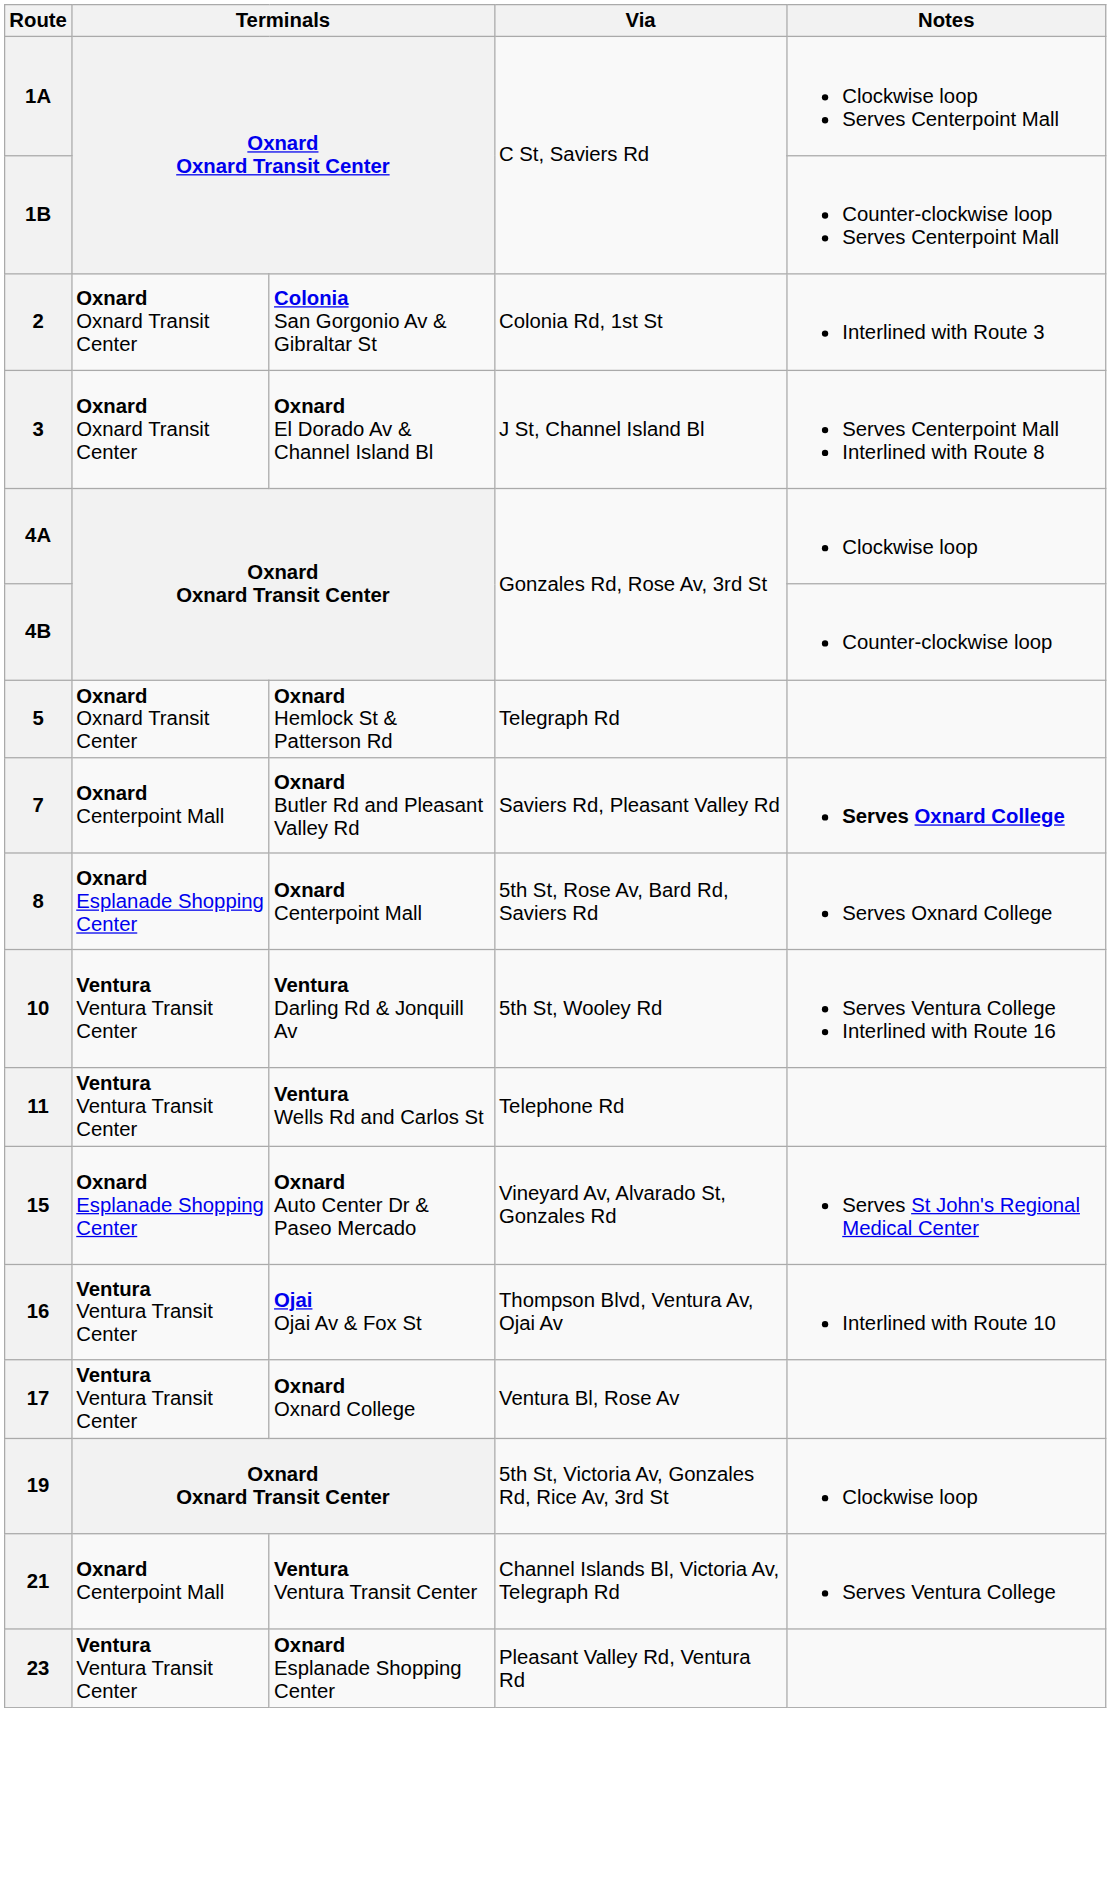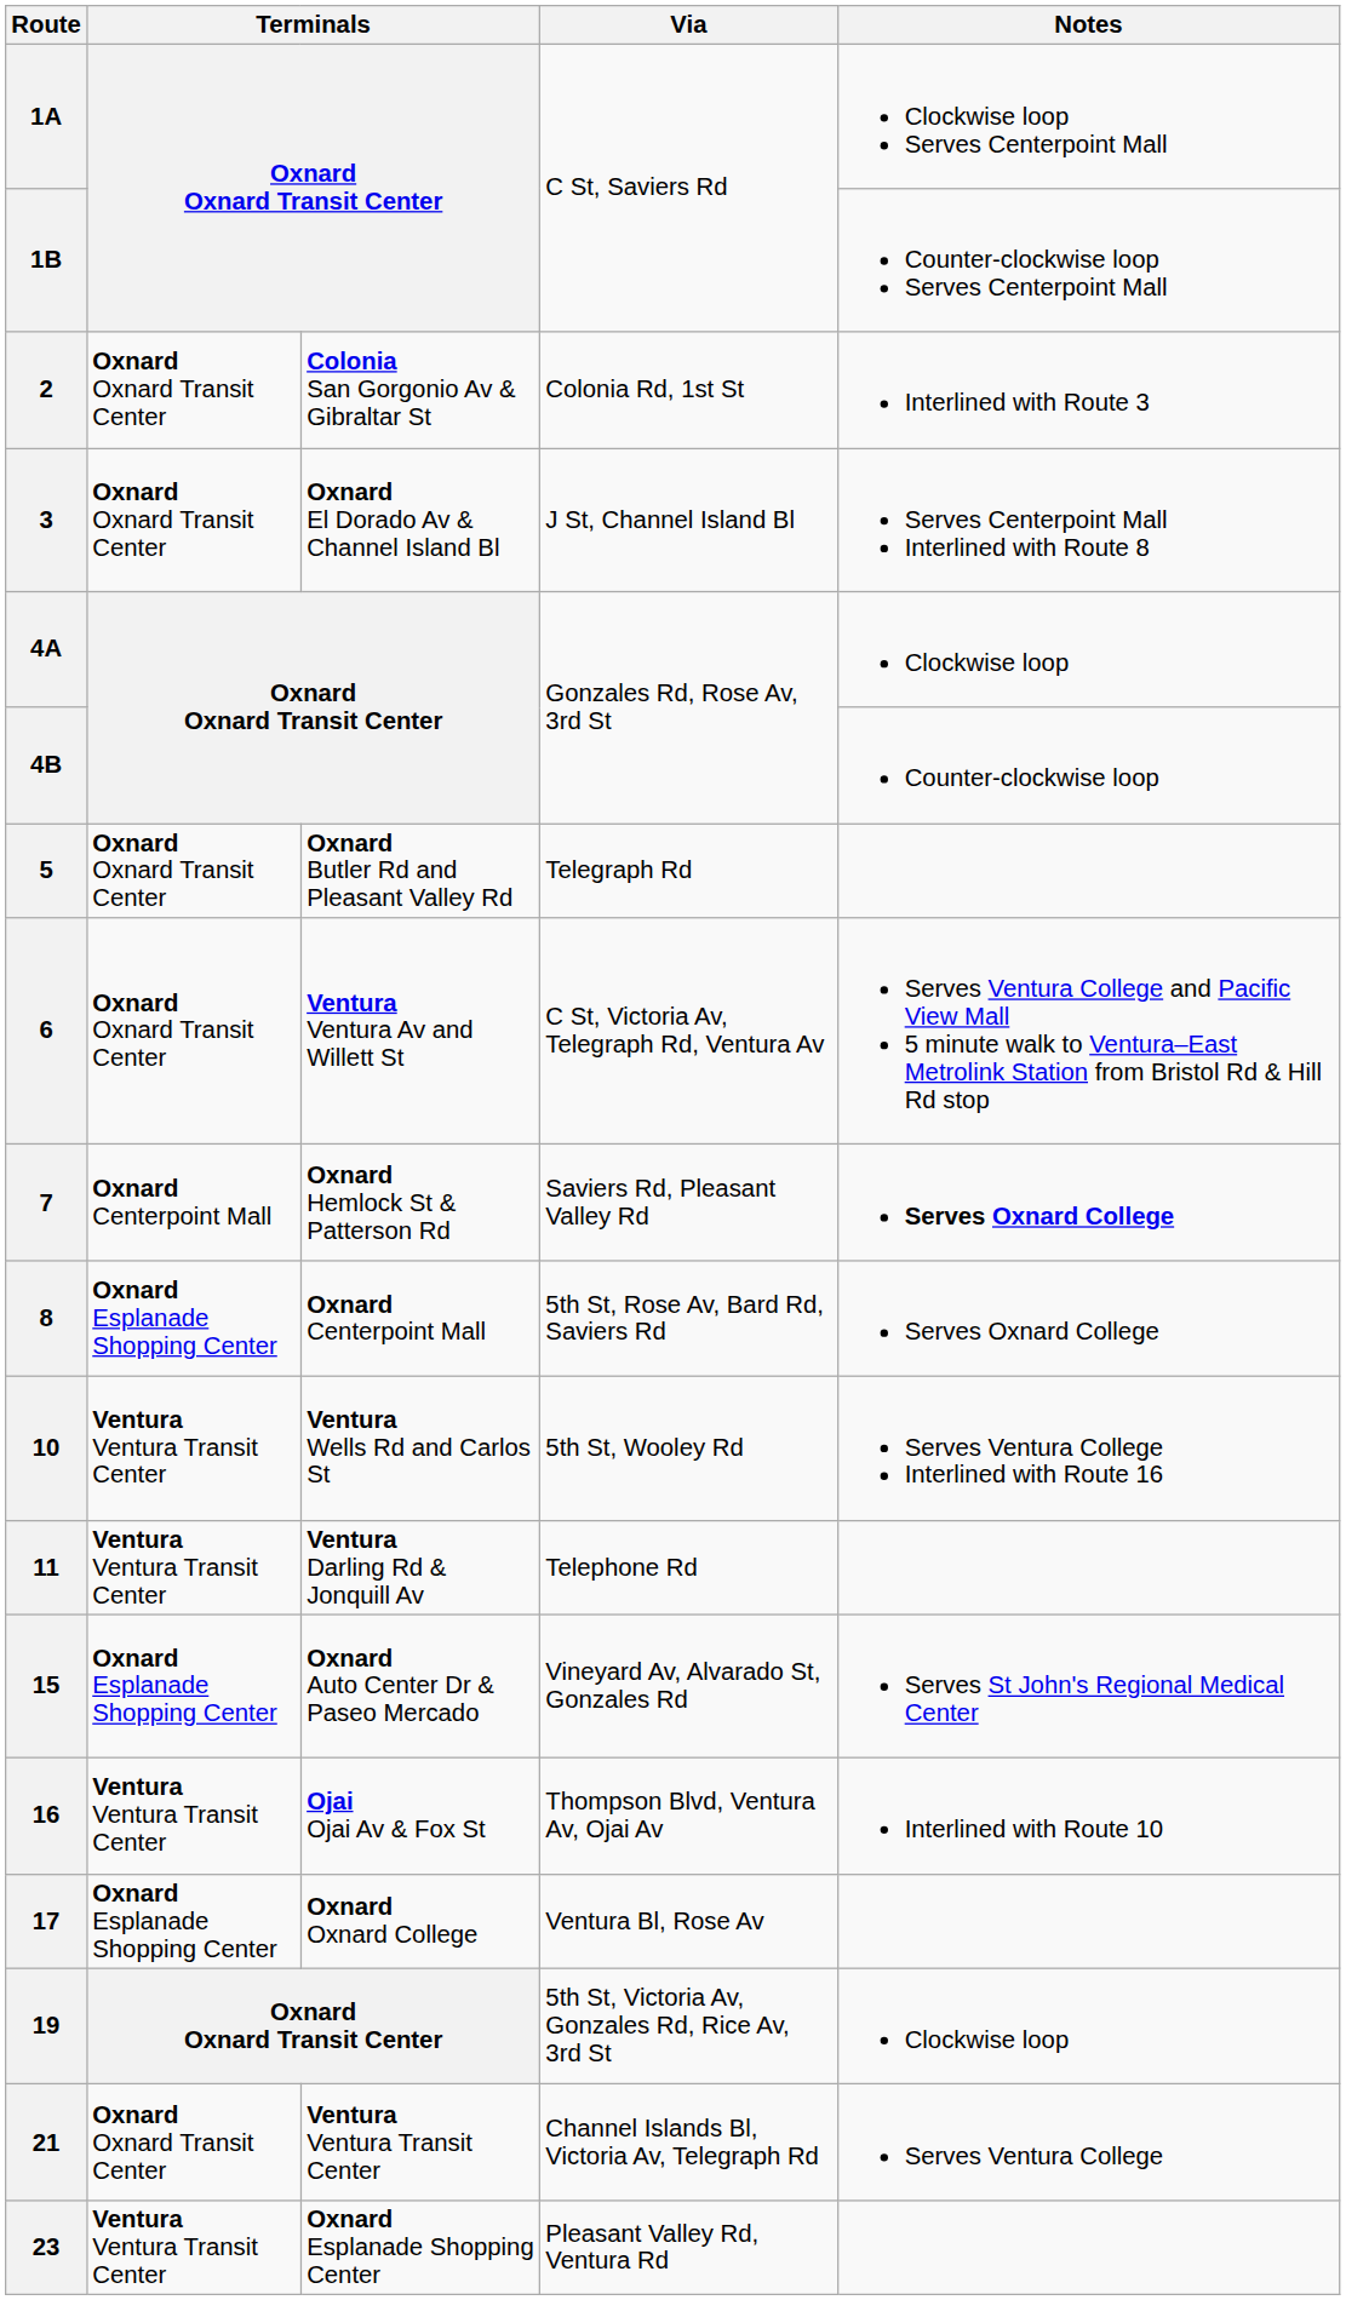5 | column 3: Oxnard Hemlock St & Patterson Rd -> Oxnard Butler Rd and Pleasant Valley Rd
+ row: 6 | Oxnard Oxnard Transit Center | Ventura Ventura Av and Willett St | C St, Victoria Av, Telegraph Rd, Ventura Av | Serves Ventura College and Pacific View Mall 5 minute walk to Ventura–East Metrolink Station from Bristol Rd & Hill Rd stop
7 | column 3: Oxnard Butler Rd and Pleasant Valley Rd -> Oxnard Hemlock St & Patterson Rd
10 | column 3: Ventura Darling Rd & Jonquill Av -> Ventura Wells Rd and Carlos St
11 | column 3: Ventura Wells Rd and Carlos St -> Ventura Darling Rd & Jonquill Av
17 | column 2: Ventura Ventura Transit Center -> Oxnard Esplanade Shopping Center
21 | column 2: Oxnard Centerpoint Mall -> Oxnard Oxnard Transit Center
